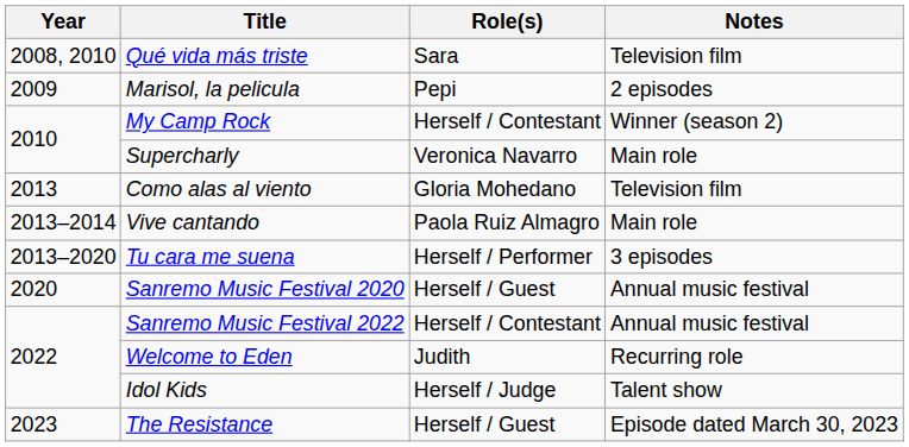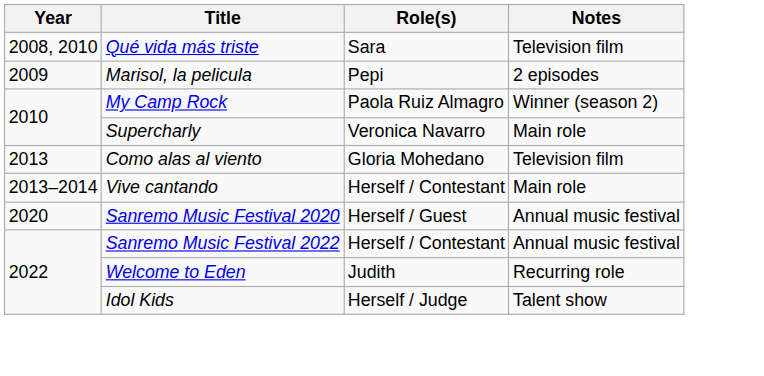My Camp Rock | Role(s): Herself / Contestant -> Paola Ruiz Almagro
Vive cantando | Role(s): Paola Ruiz Almagro -> Herself / Contestant
- row: 2013–2020 | Tu cara me suena | Herself / Performer | 3 episodes
- row: 2023 | The Resistance | Herself / Guest | Episode dated March 30, 2023
